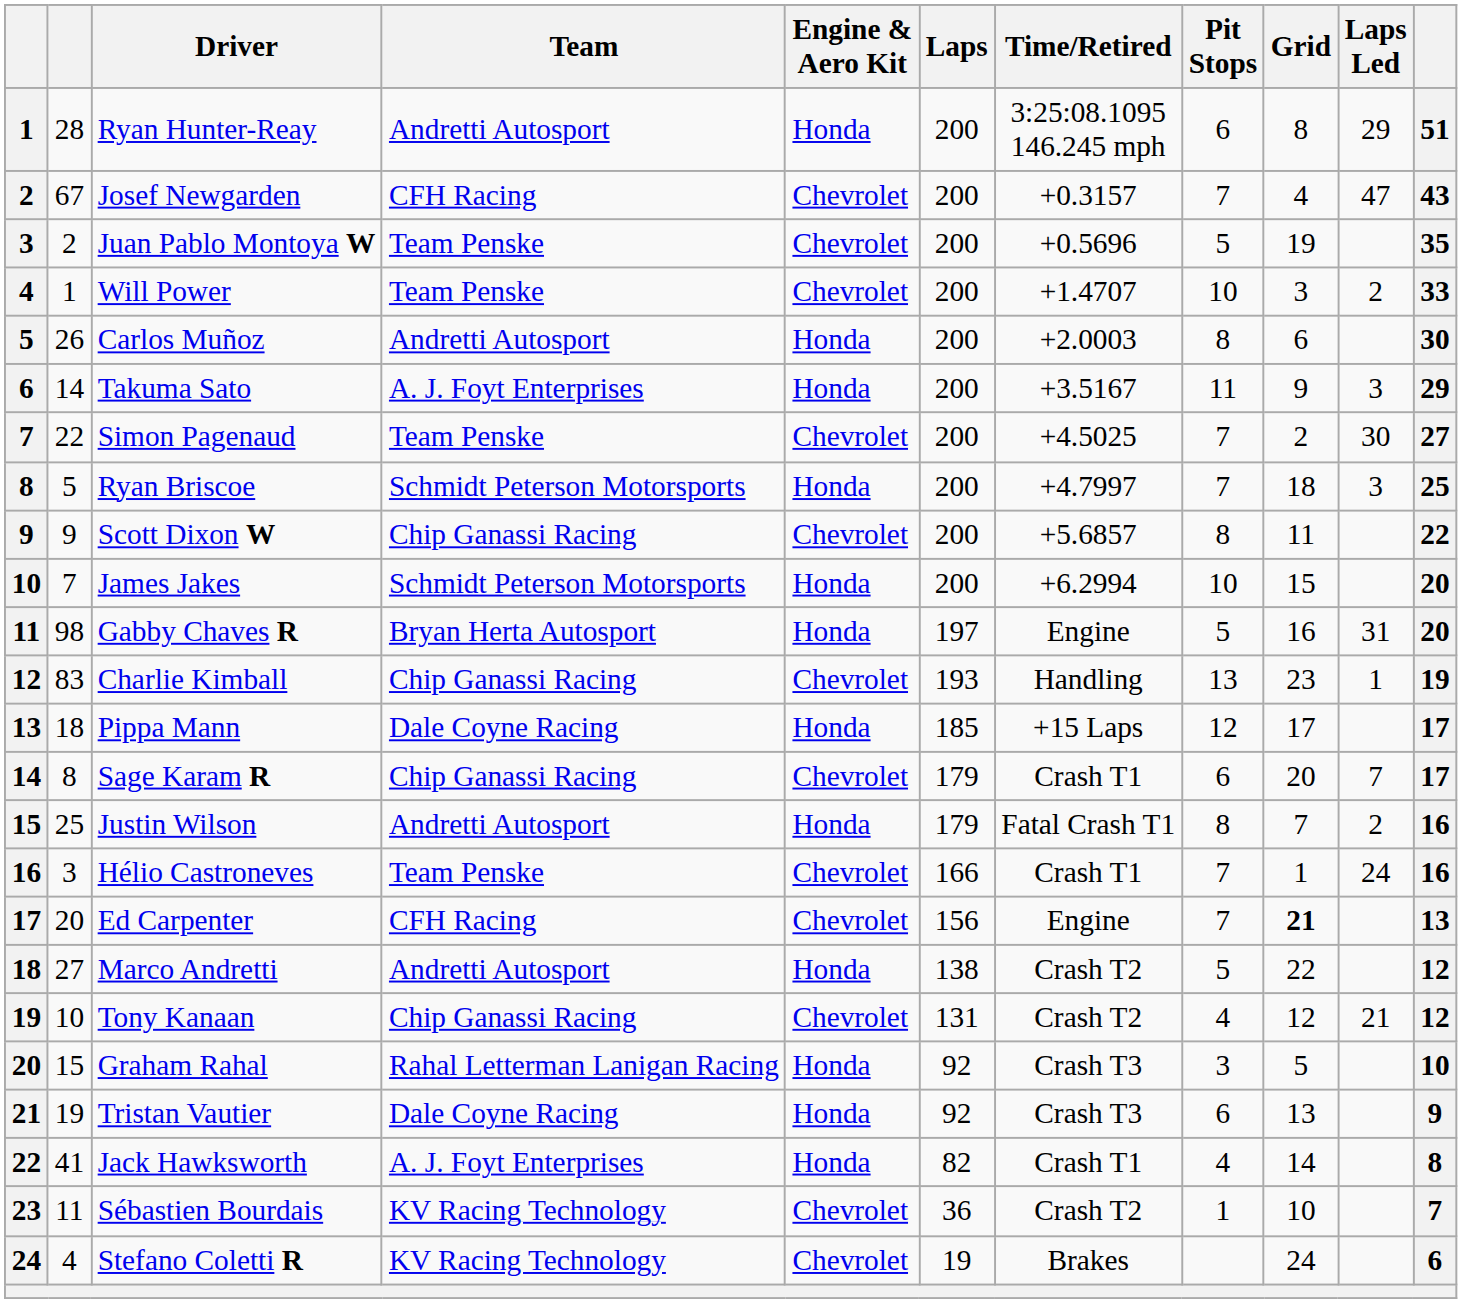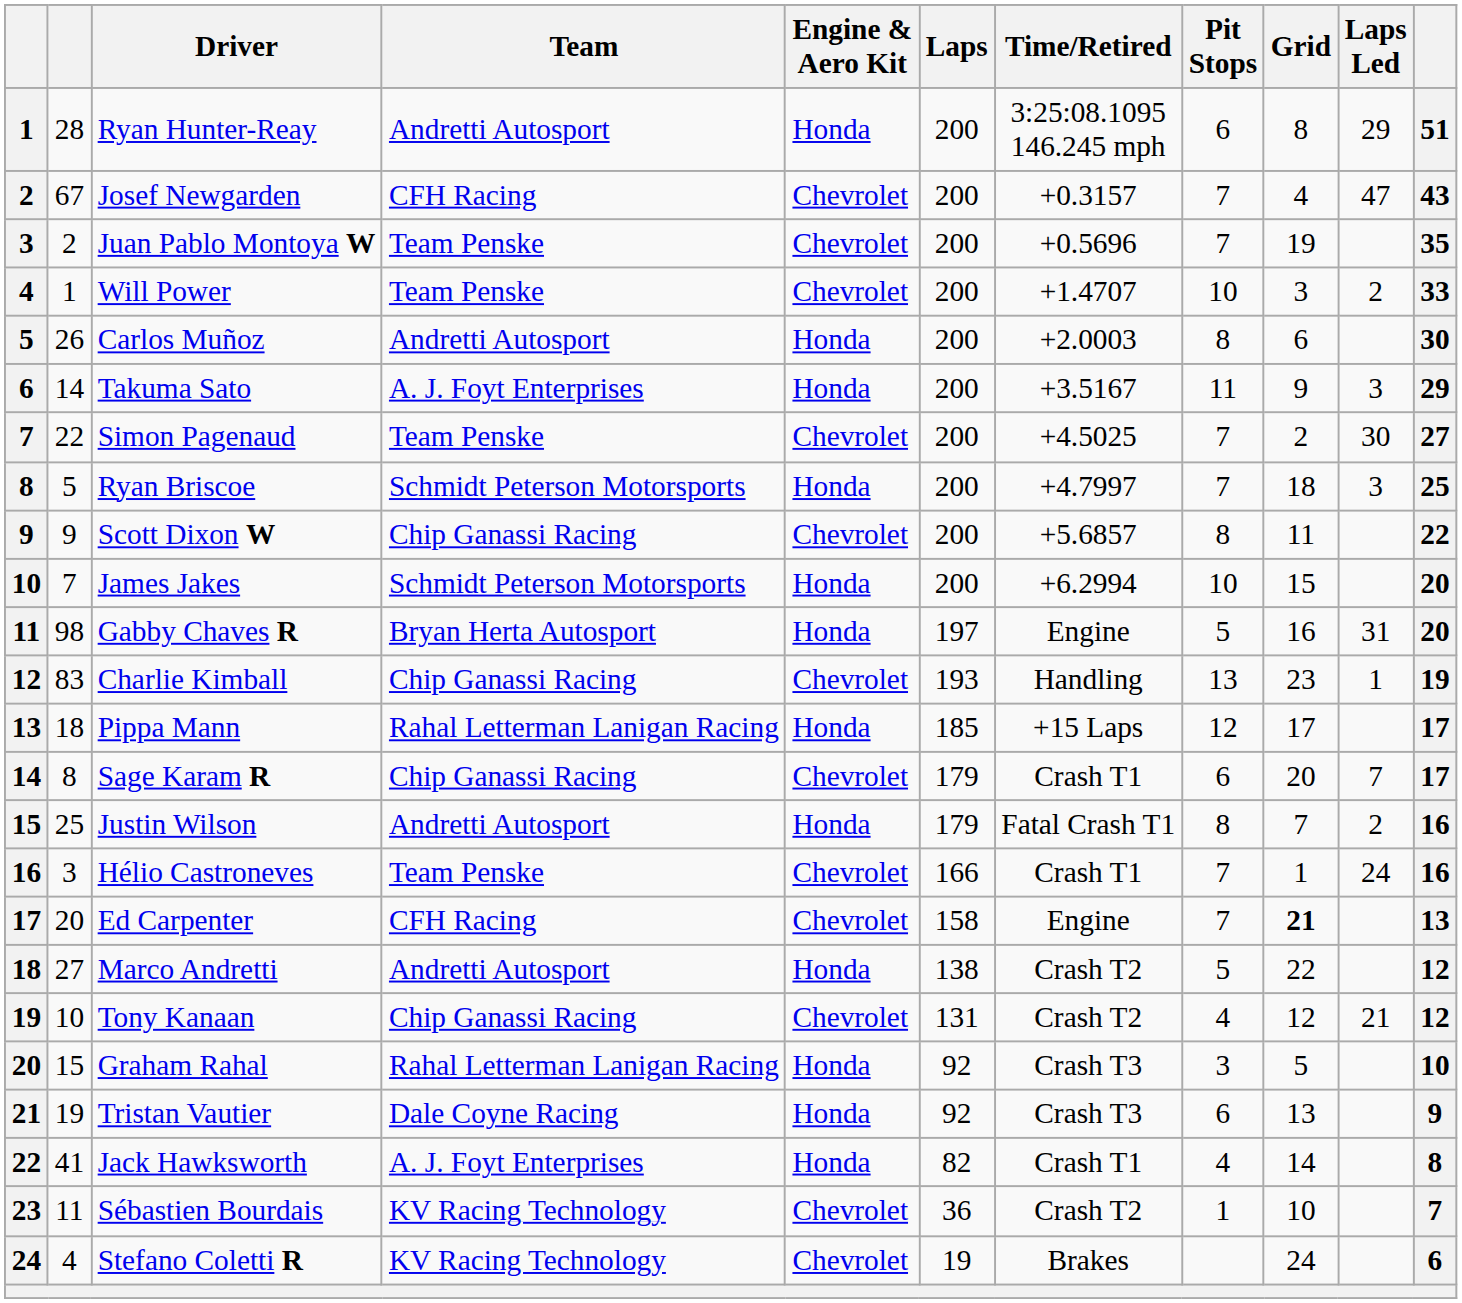Juan Pablo Montoya W | Pit Stops: 5 -> 7
Pippa Mann | Team: Dale Coyne Racing -> Rahal Letterman Lanigan Racing
Ed Carpenter | Laps: 156 -> 158
